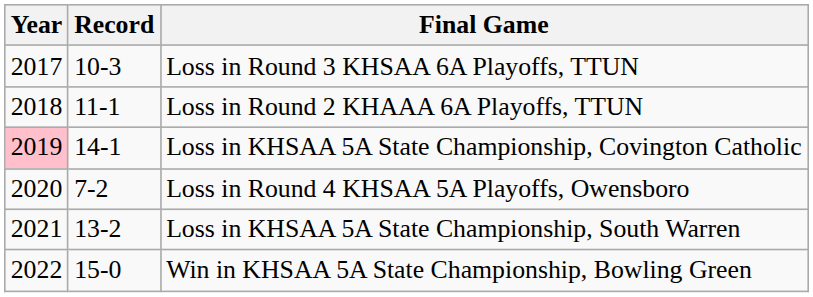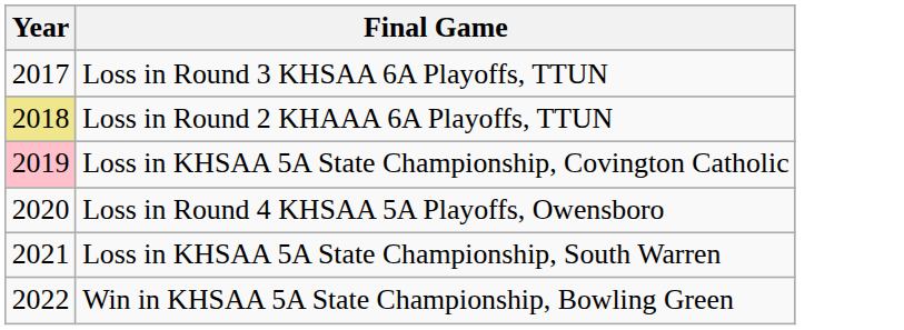- column: Record | 10-3 | 11-1 | 14-1 | 7-2 | 13-2 | 15-0
Loss in Round 2 KHAAA 6A Playoffs, TTUN | Year: no background -> khaki background
